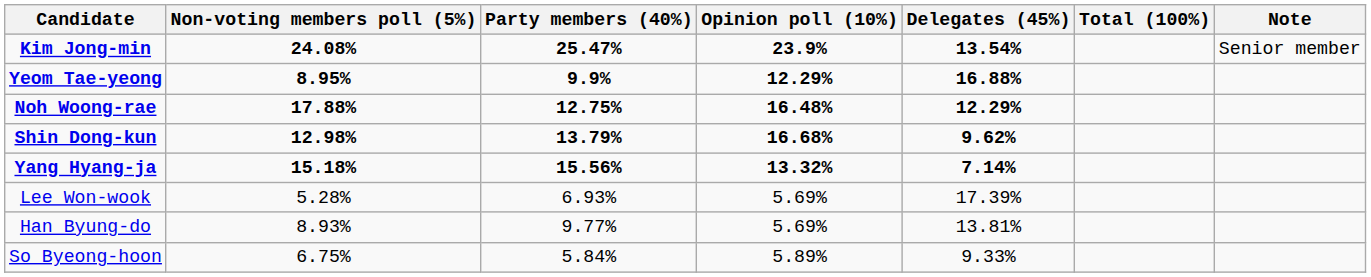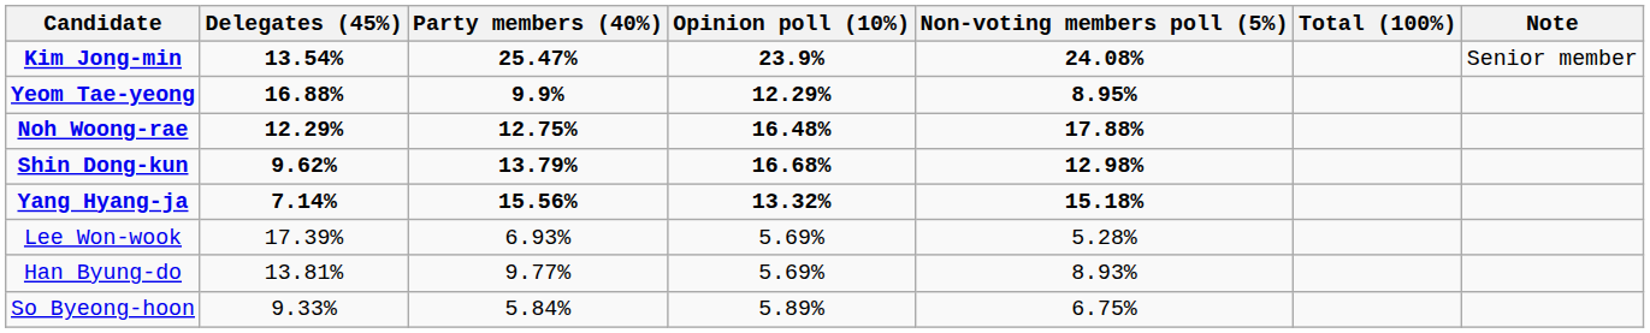columns swapped: Delegates (45%) <-> Non-voting members poll (5%)
